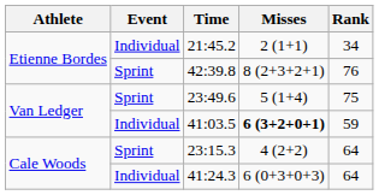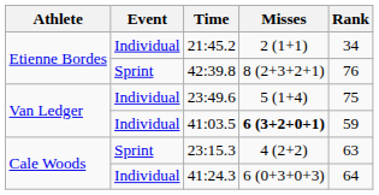23:49.6 | Event: Sprint -> Individual
23:15.3 | Rank: 64 -> 63
